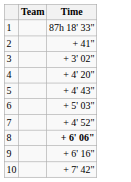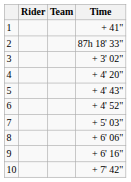+ column: Rider
1 | Time: 87h 18' 33" -> + 41"
2 | Time: + 41" -> 87h 18' 33"
6 | Time: + 5' 03" -> + 4' 52"
7 | Time: + 4' 52" -> + 5' 03"
8 | Time: bold -> normal
